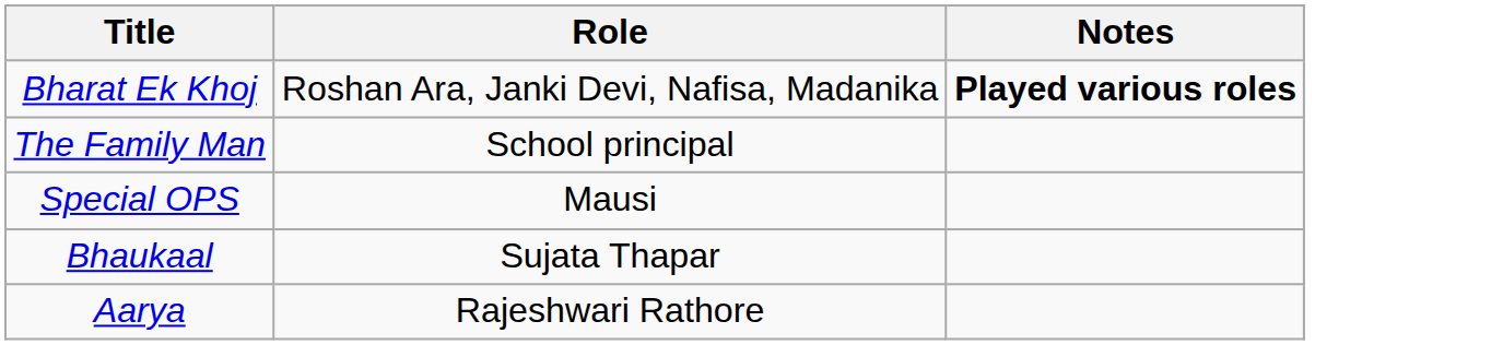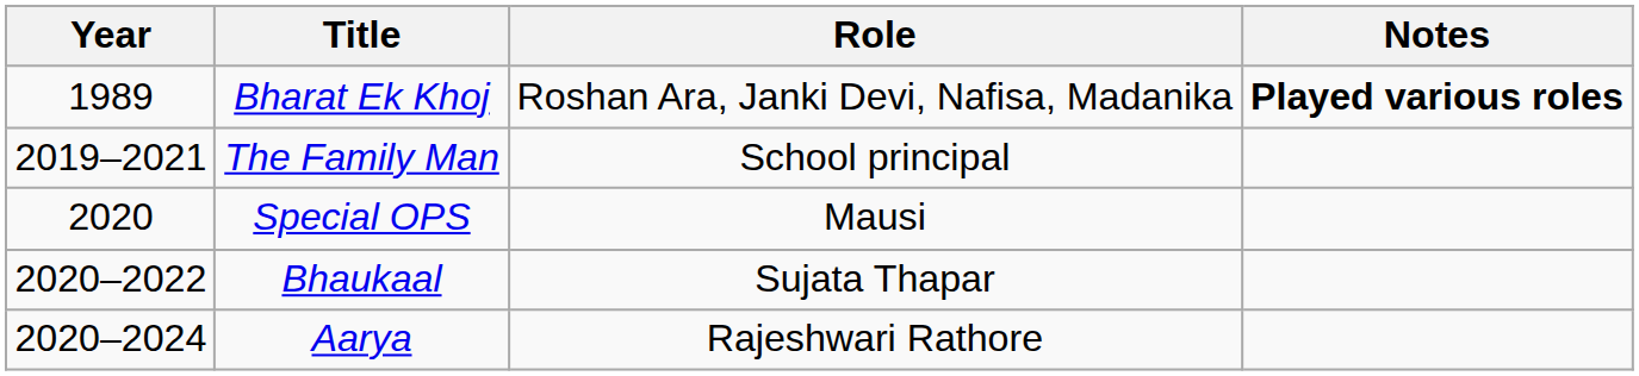+ column: Year | 1989 | 2019–2021 | 2020 | 2020–2022 | 2020–2024
